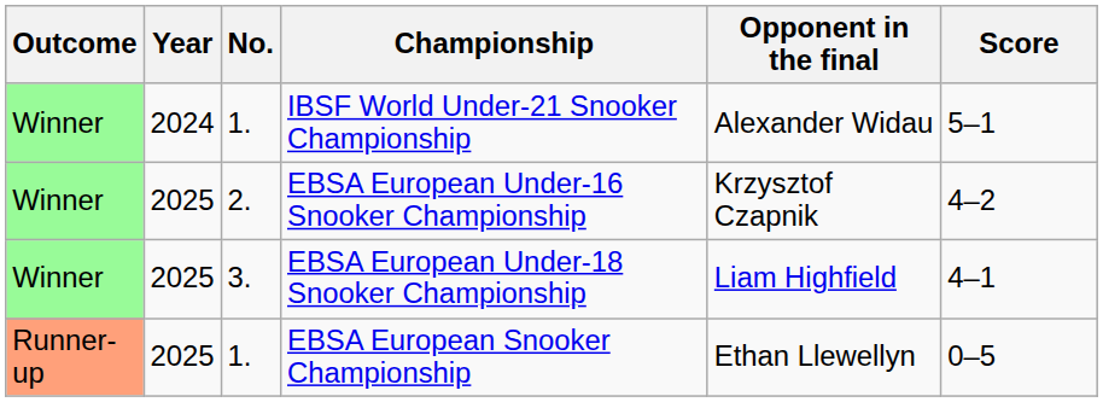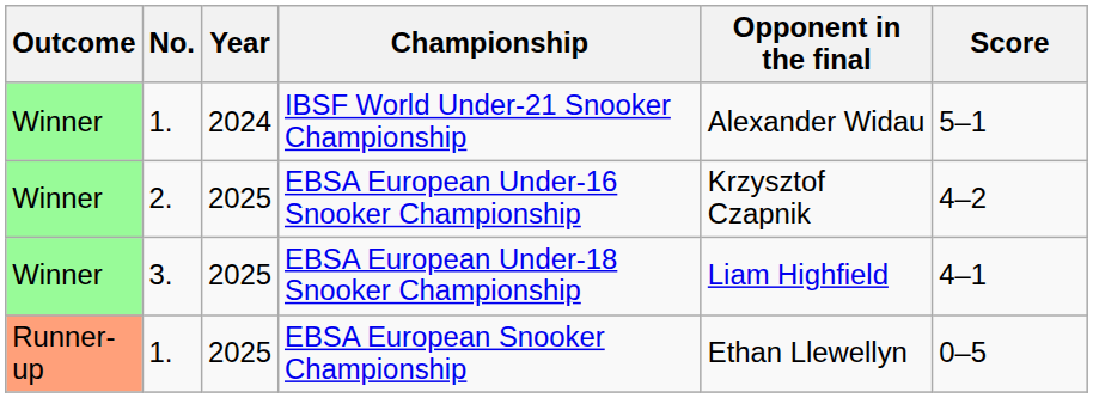columns swapped: No. <-> Year
